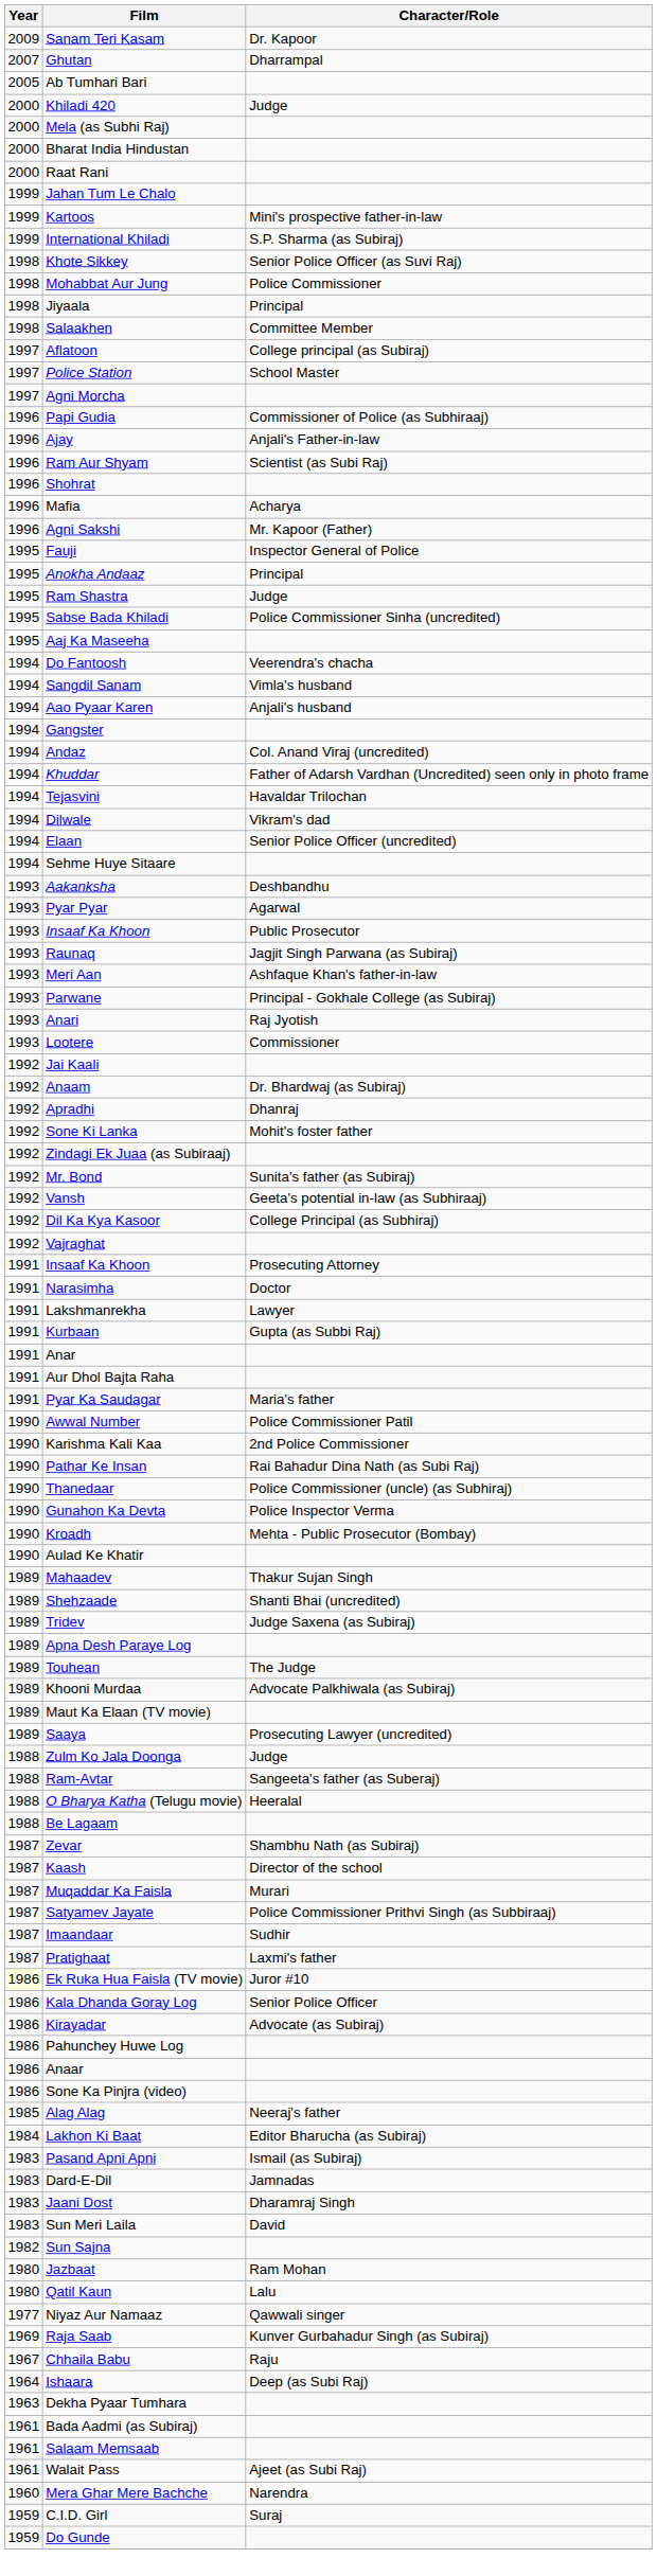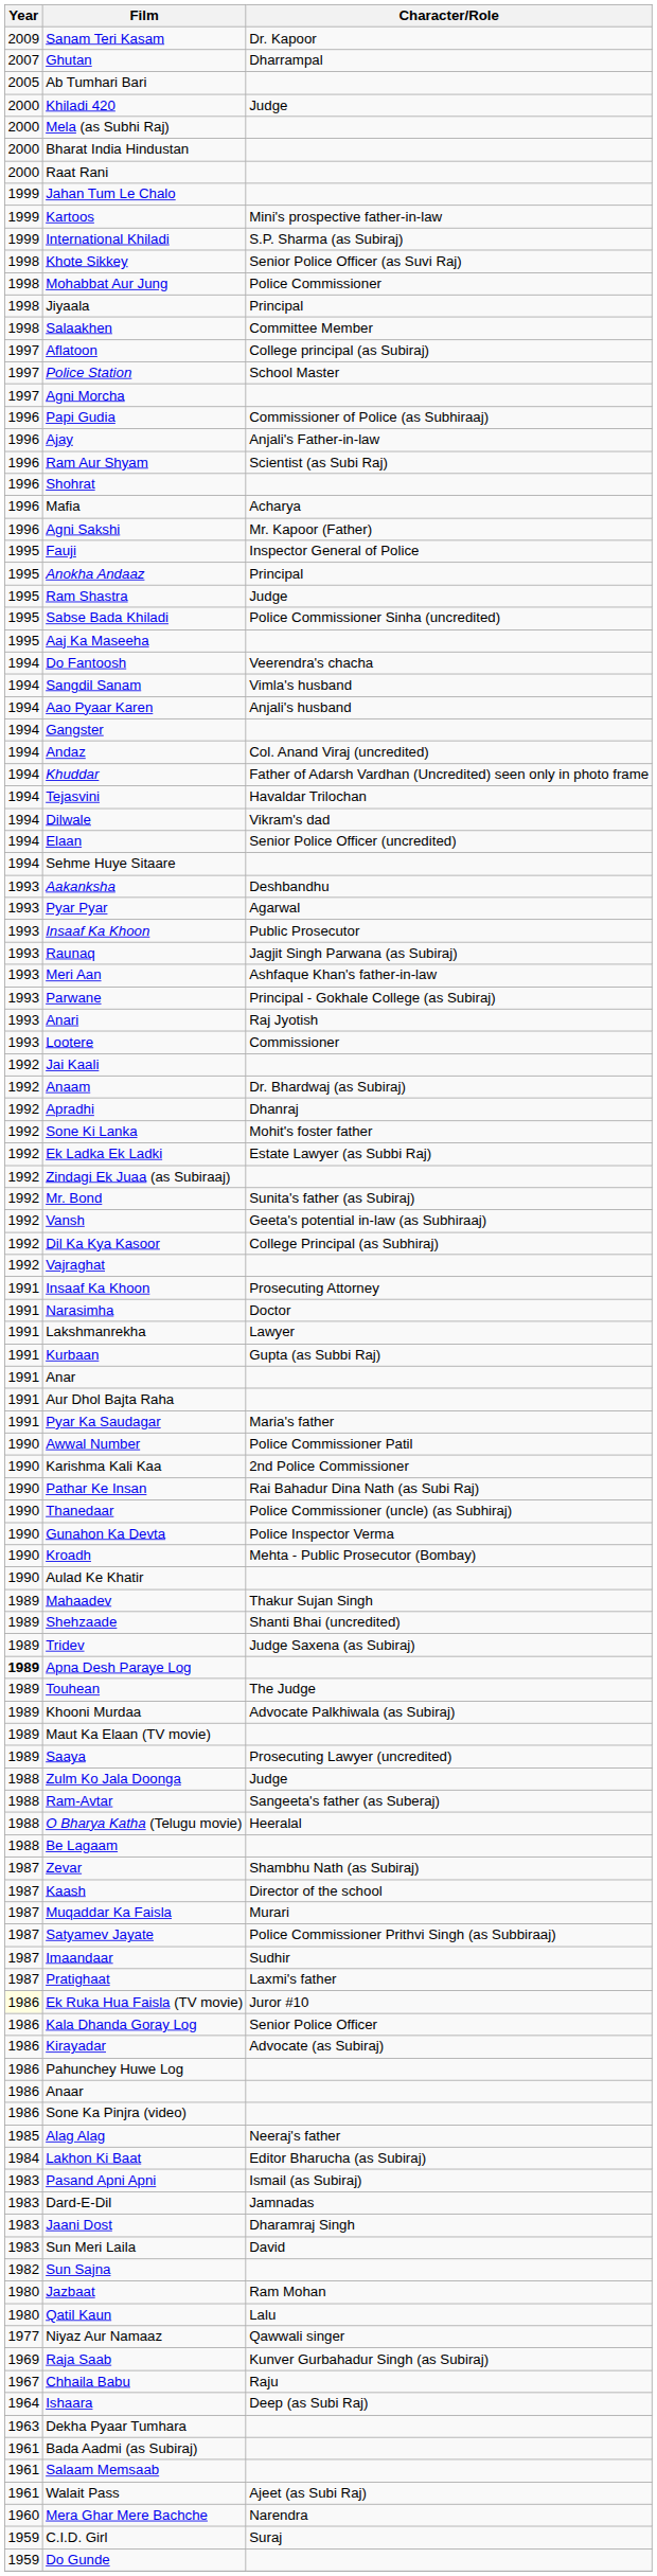+ row: 1992 | Ek Ladka Ek Ladki | Estate Lawyer (as Subbi Raj)
Apna Desh Paraye Log | Year: normal -> bold
